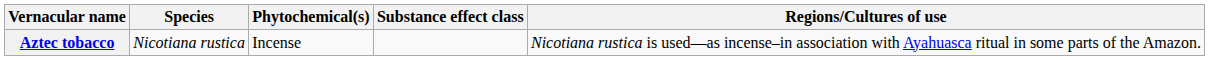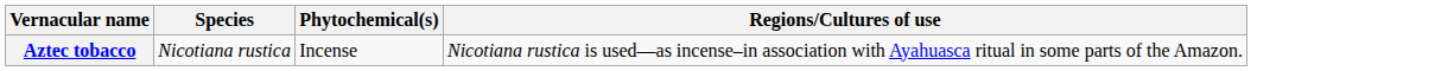- column: Substance effect class
